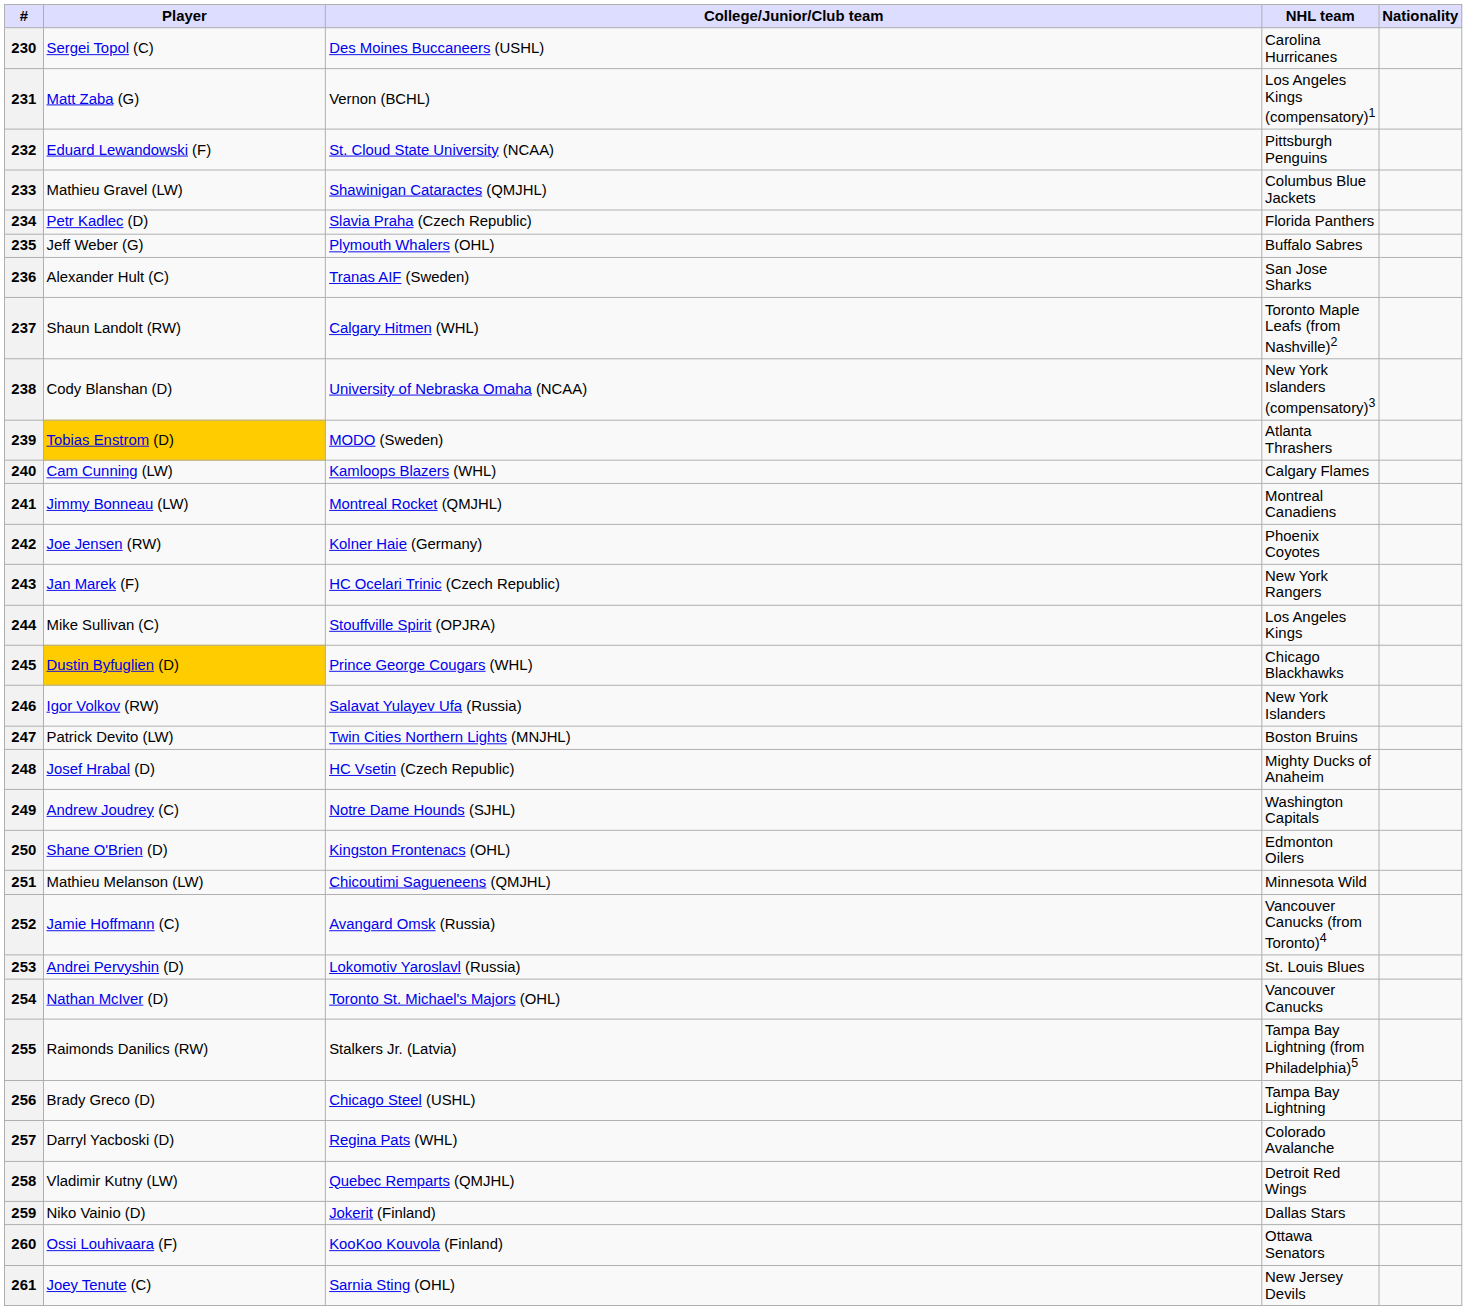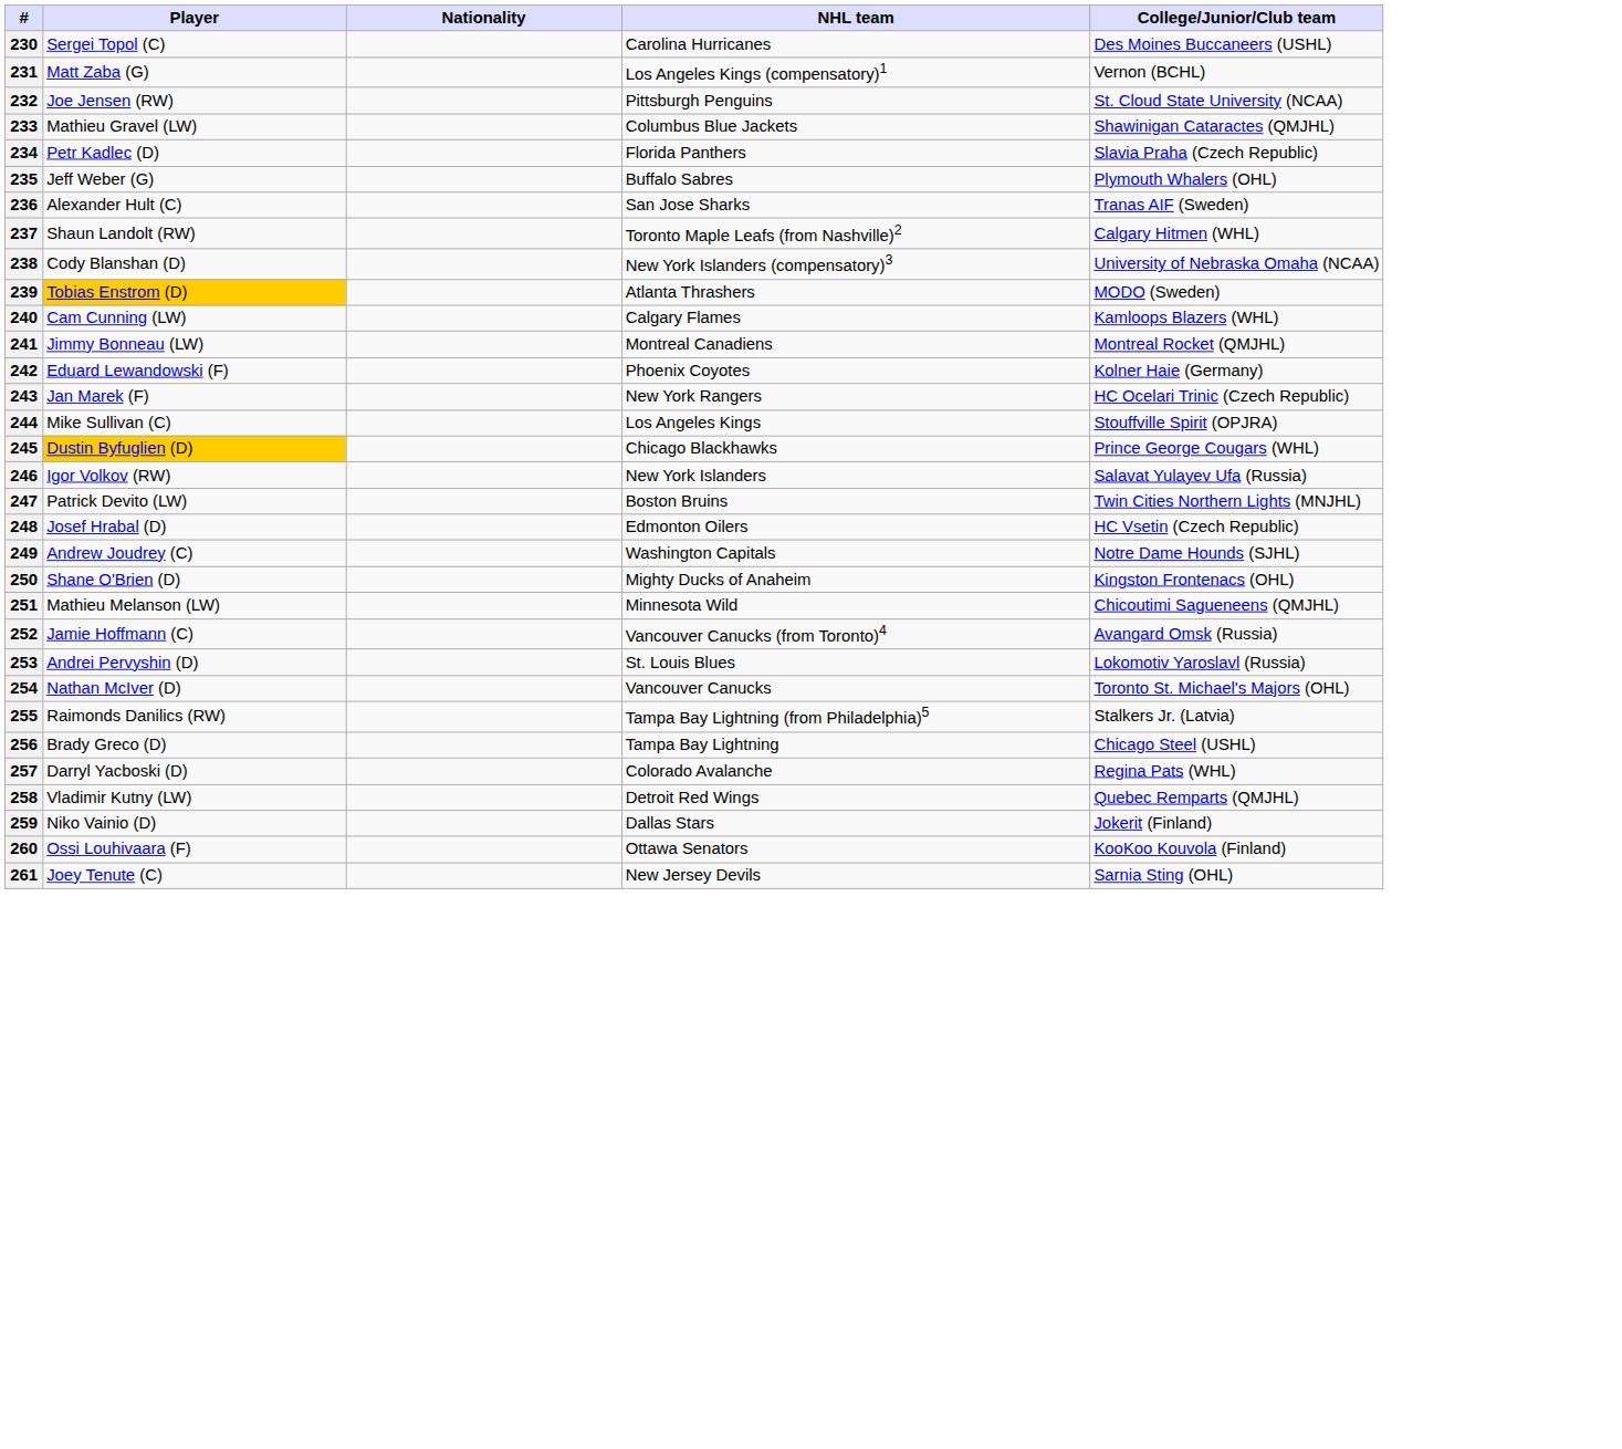columns swapped: Nationality <-> College/Junior/Club team
232 | Player: Eduard Lewandowski (F) -> Joe Jensen (RW)
242 | Player: Joe Jensen (RW) -> Eduard Lewandowski (F)
248 | NHL team: Mighty Ducks of Anaheim -> Edmonton Oilers
250 | NHL team: Edmonton Oilers -> Mighty Ducks of Anaheim
